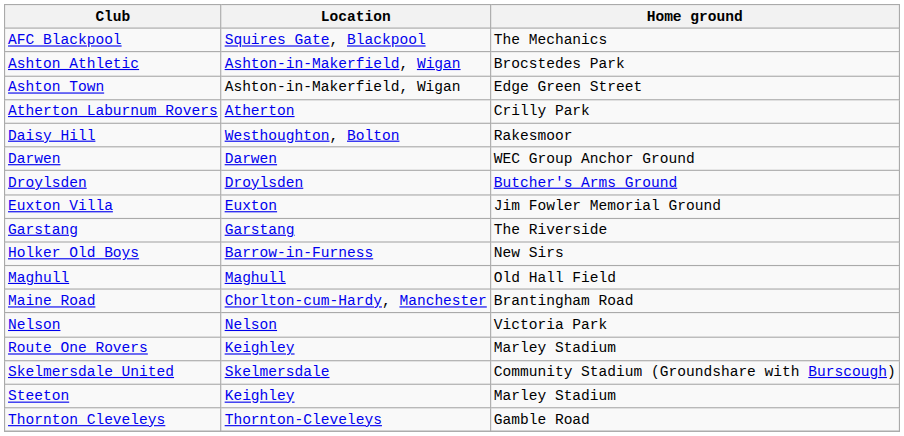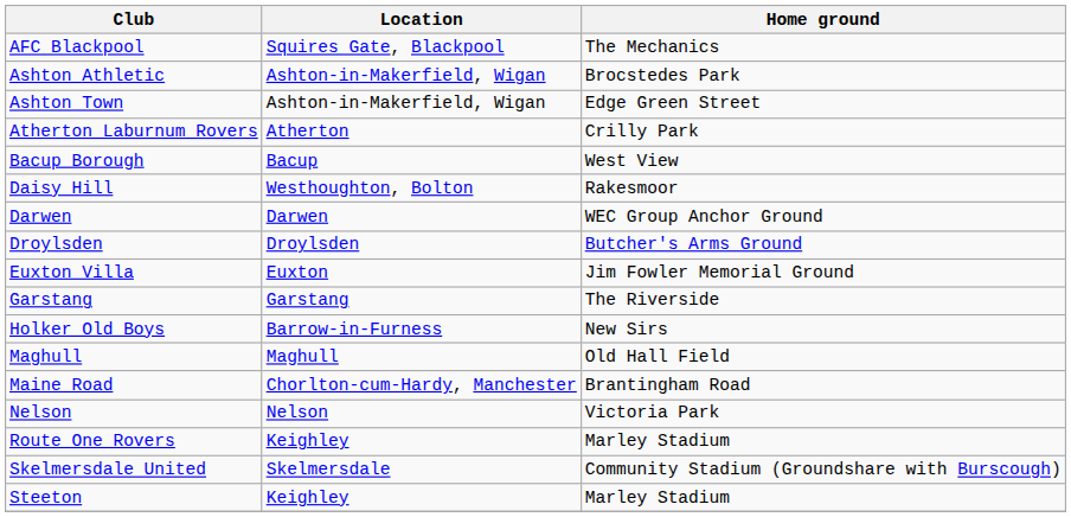+ row: Bacup Borough | Bacup | West View
- row: Thornton Cleveleys | Thornton-Cleveleys | Gamble Road
